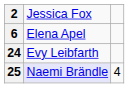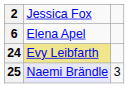24 | column 2: no background -> khaki background
25 | column 3: 4 -> 3
